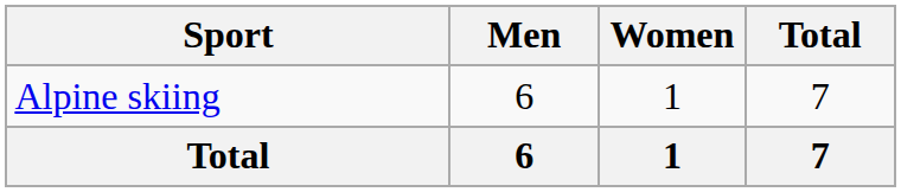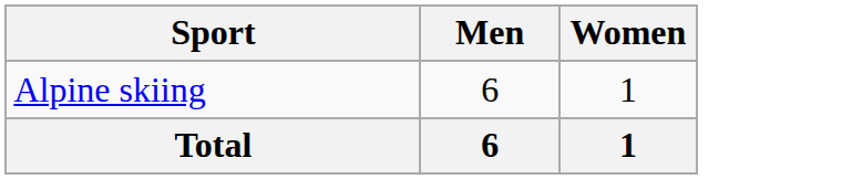- column: Total | 7 | 7
